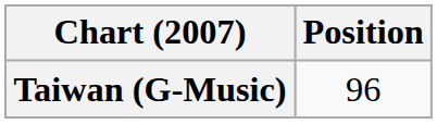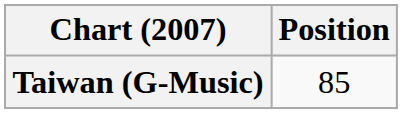Taiwan (G-Music) | Position: 96 -> 85
